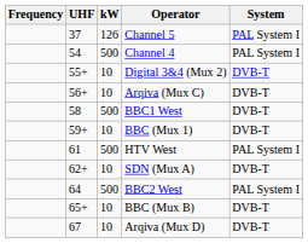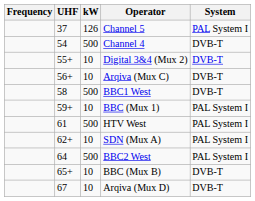Channel 4 | System: PAL System I -> DVB-T
BBC (Mux 1) | System: DVB-T -> PAL System I
SDN (Mux A) | System: DVB-T -> PAL System I
